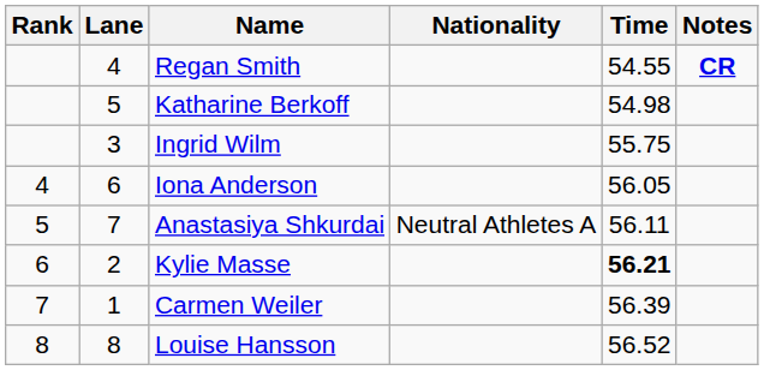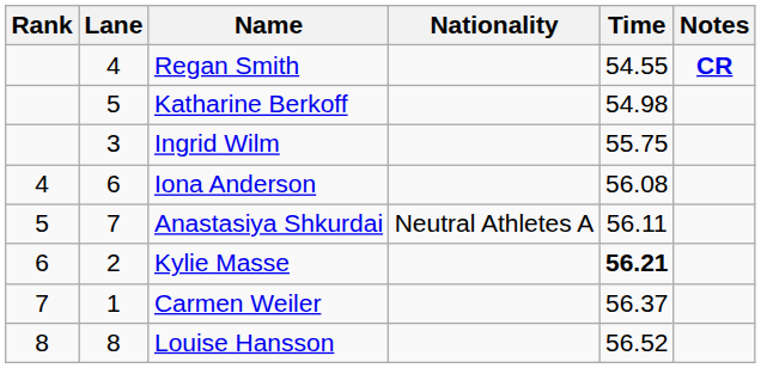Iona Anderson | Time: 56.05 -> 56.08
Carmen Weiler | Time: 56.39 -> 56.37
